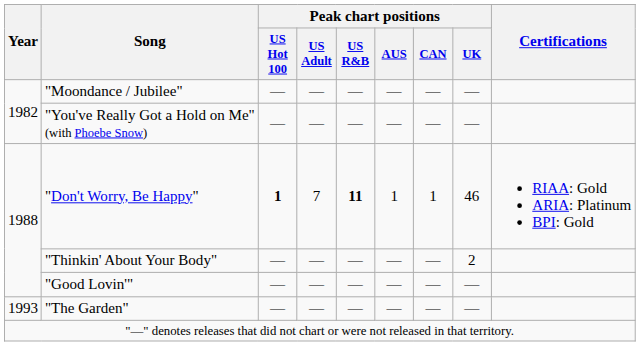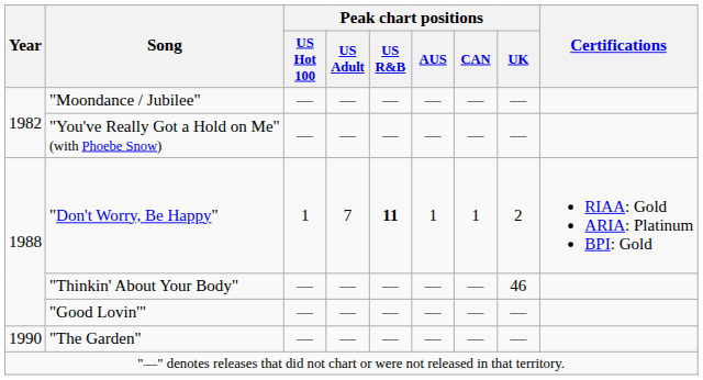"Don't Worry, Be Happy" | Peak chart positions / US Hot 100: bold -> normal
"Don't Worry, Be Happy" | Peak chart positions / UK: 46 -> 2
"Thinkin' About Your Body" | Peak chart positions / UK: 2 -> 46
"The Garden" | Year: 1993 -> 1990
